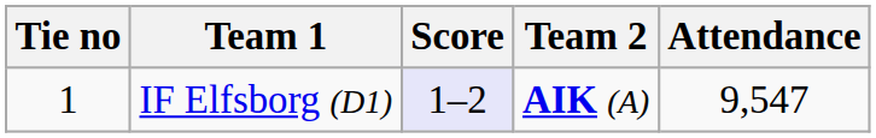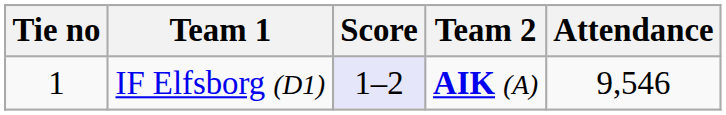IF Elfsborg (D1) | Attendance: 9,547 -> 9,546
